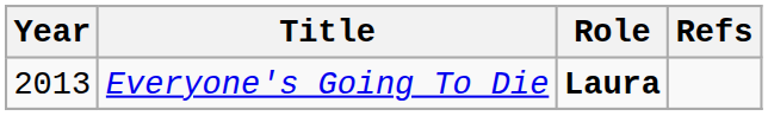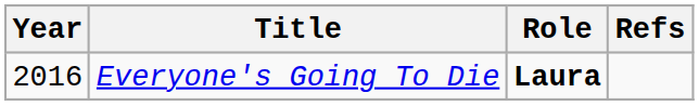Everyone's Going To Die | Year: 2013 -> 2016
